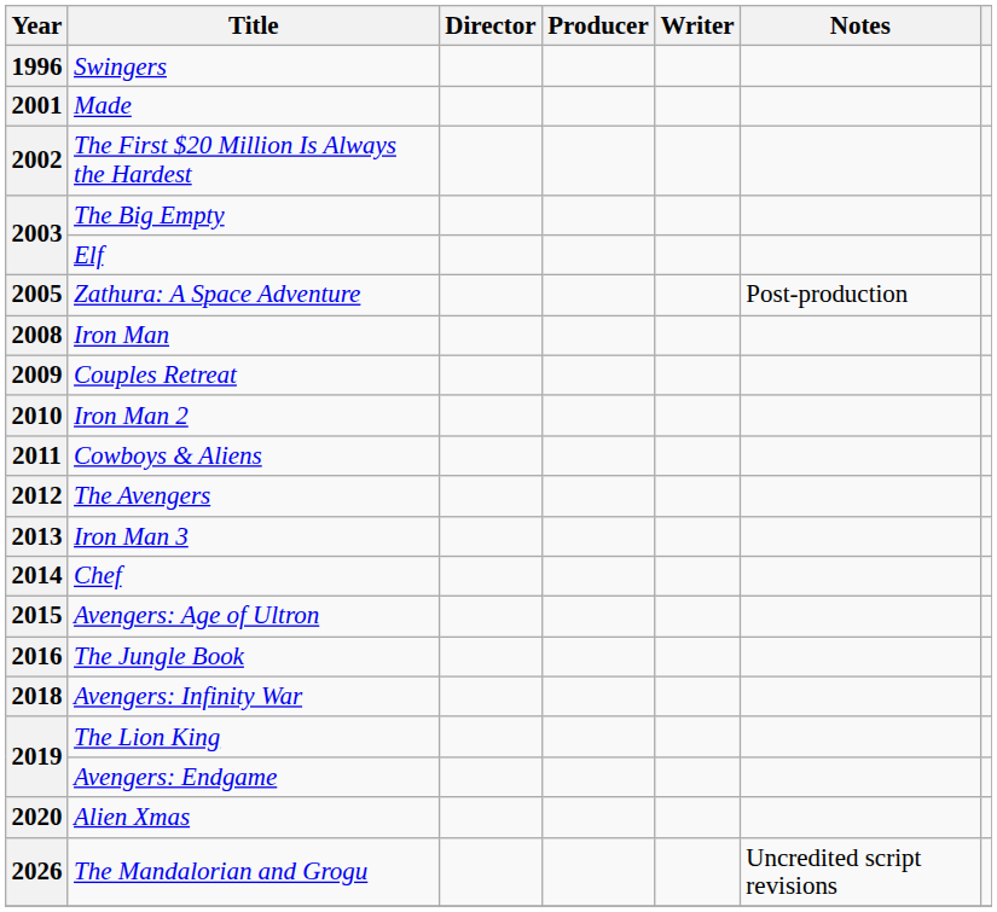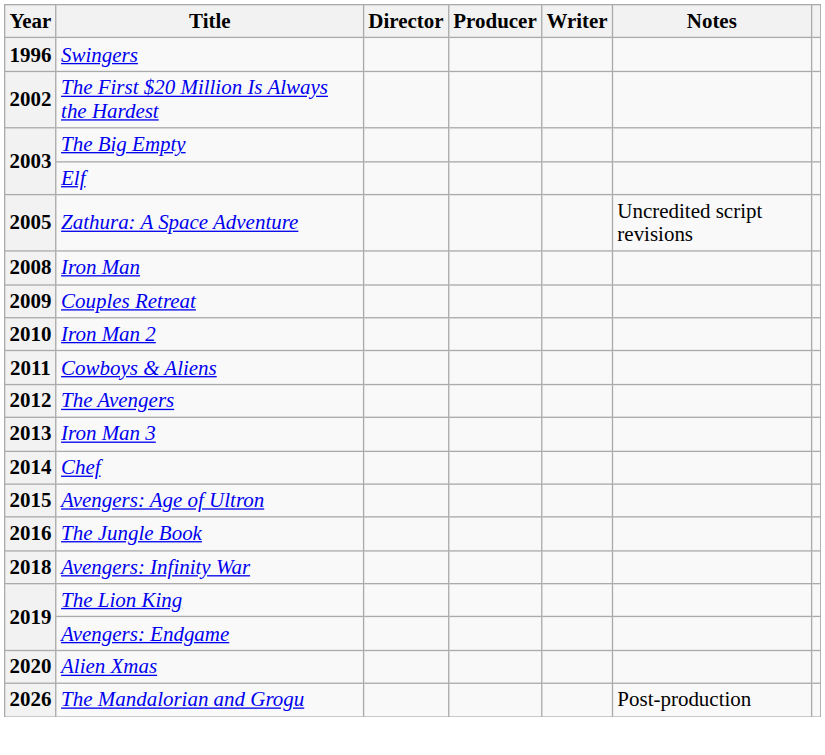- row: 2001 | Made
2005 | Notes: Post-production -> Uncredited script revisions
2026 | Notes: Uncredited script revisions -> Post-production
